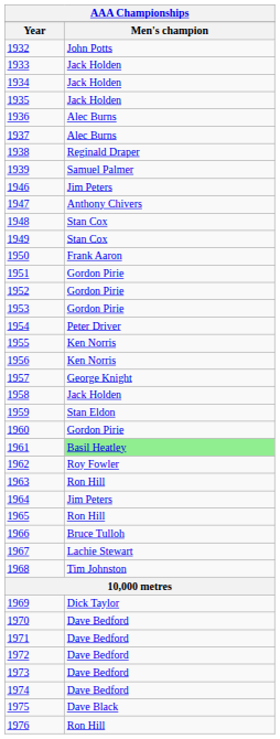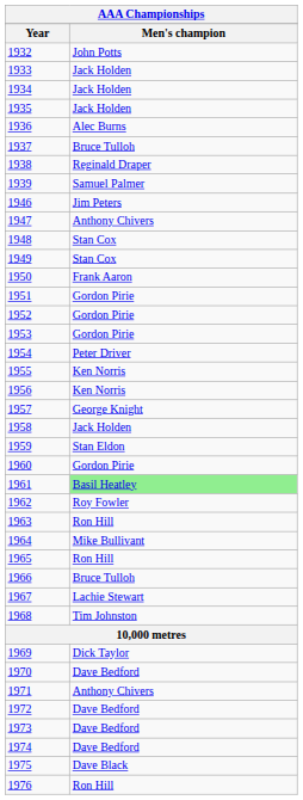1937 | Men's champion: Alec Burns -> Bruce Tulloh
1964 | Men's champion: Jim Peters -> Mike Bullivant
1971 | Men's champion: Dave Bedford -> Anthony Chivers
